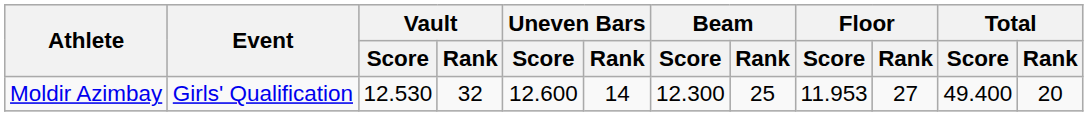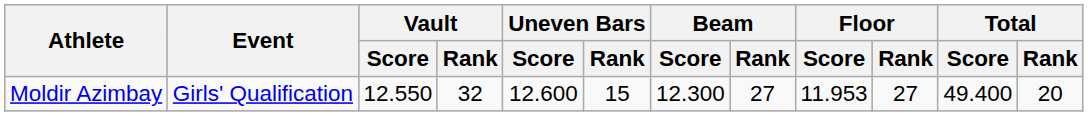Moldir Azimbay | Vault / Score: 12.530 -> 12.550
Moldir Azimbay | Uneven Bars / Rank: 14 -> 15
Moldir Azimbay | Beam / Rank: 25 -> 27
